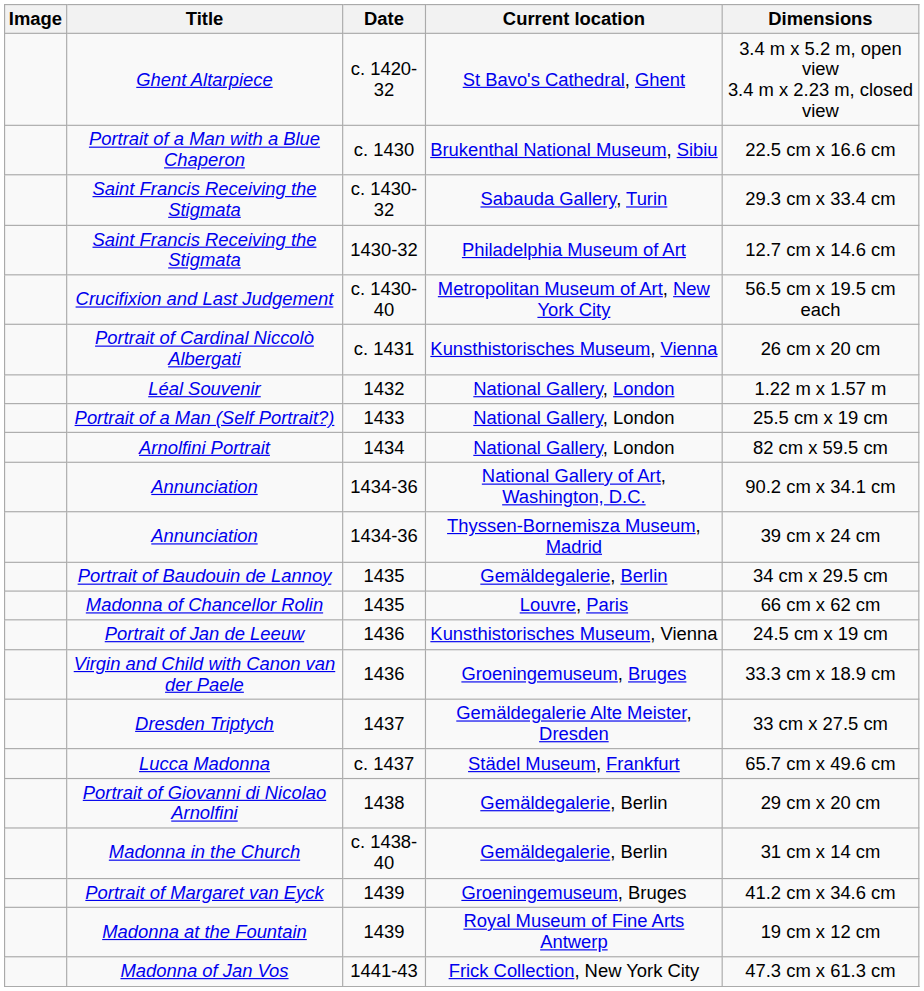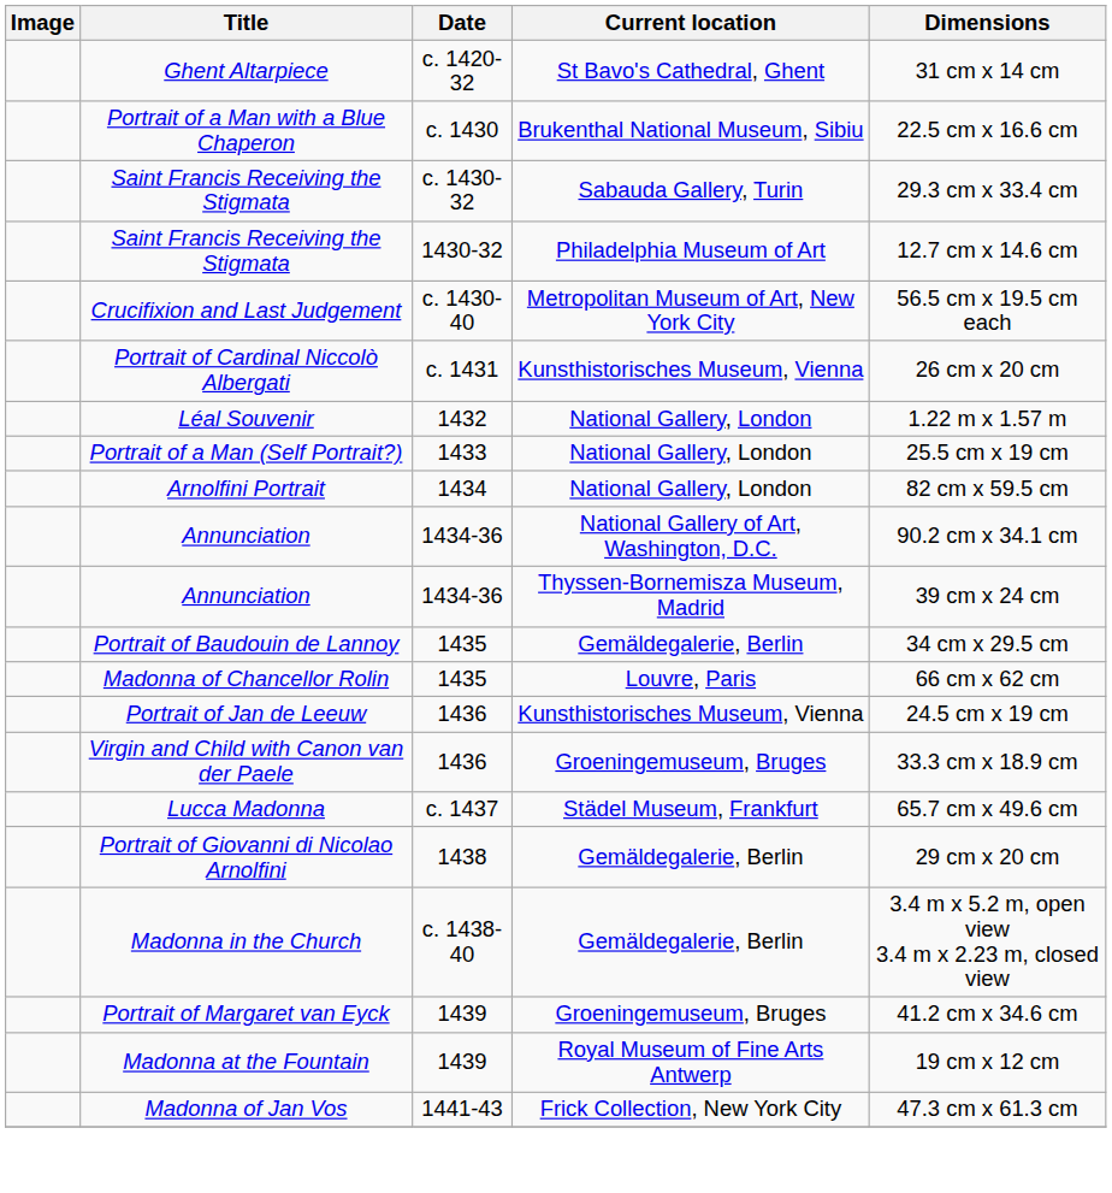Ghent Altarpiece | Dimensions: 3.4 m x 5.2 m, open view 3.4 m x 2.23 m, closed view -> 31 cm x 14 cm
- row: Dresden Triptych | 1437 | Gemäldegalerie Alte Meister, Dresden | 33 cm x 27.5 cm
Madonna in the Church | Dimensions: 31 cm x 14 cm -> 3.4 m x 5.2 m, open view 3.4 m x 2.23 m, closed view
